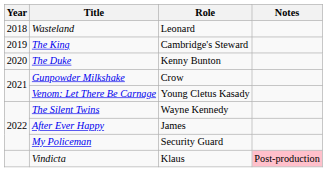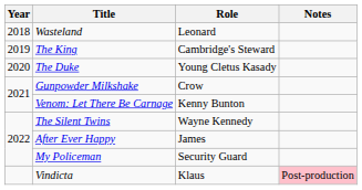The Duke | Role: Kenny Bunton -> Young Cletus Kasady
Venom: Let There Be Carnage | Role: Young Cletus Kasady -> Kenny Bunton
